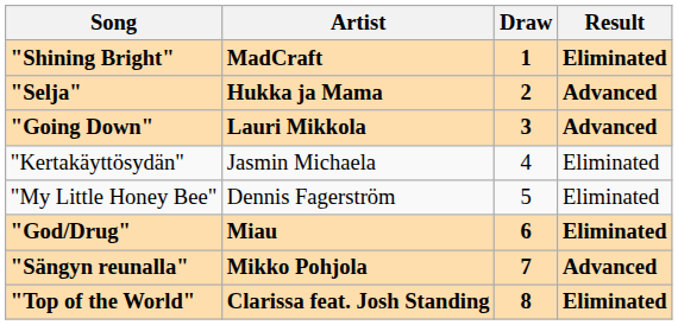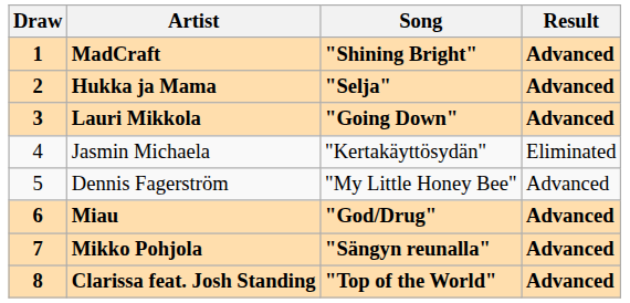columns swapped: Draw <-> Song
MadCraft | Result: Eliminated -> Advanced
Dennis Fagerström | Result: Eliminated -> Advanced
Miau | Result: Eliminated -> Advanced
Clarissa feat. Josh Standing | Result: Eliminated -> Advanced
